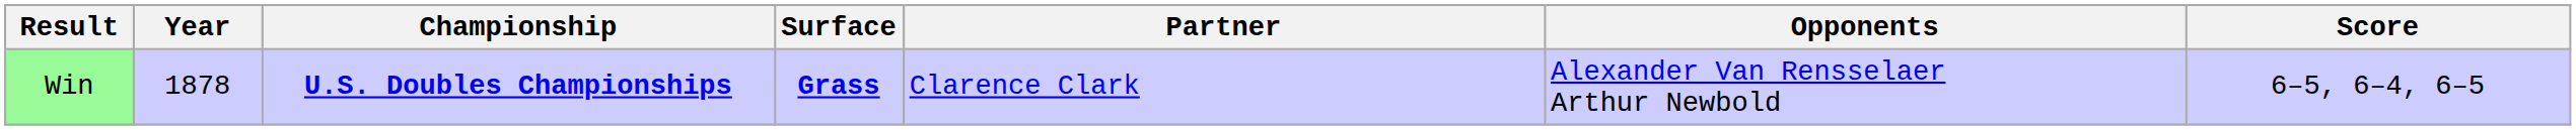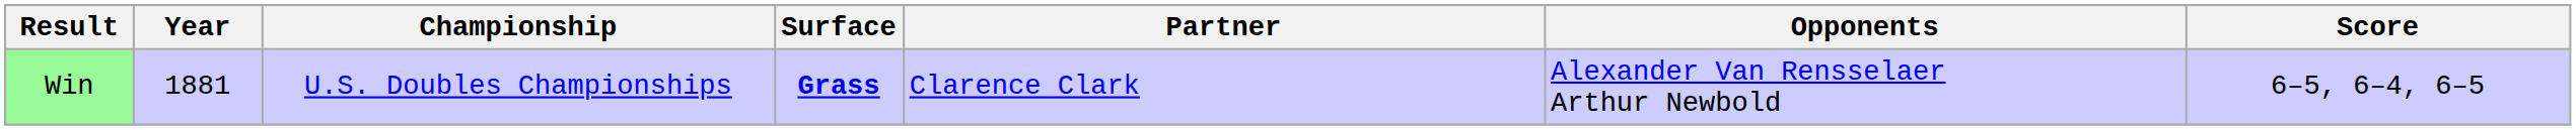Win | Year: 1878 -> 1881
Win | Championship: bold -> normal
